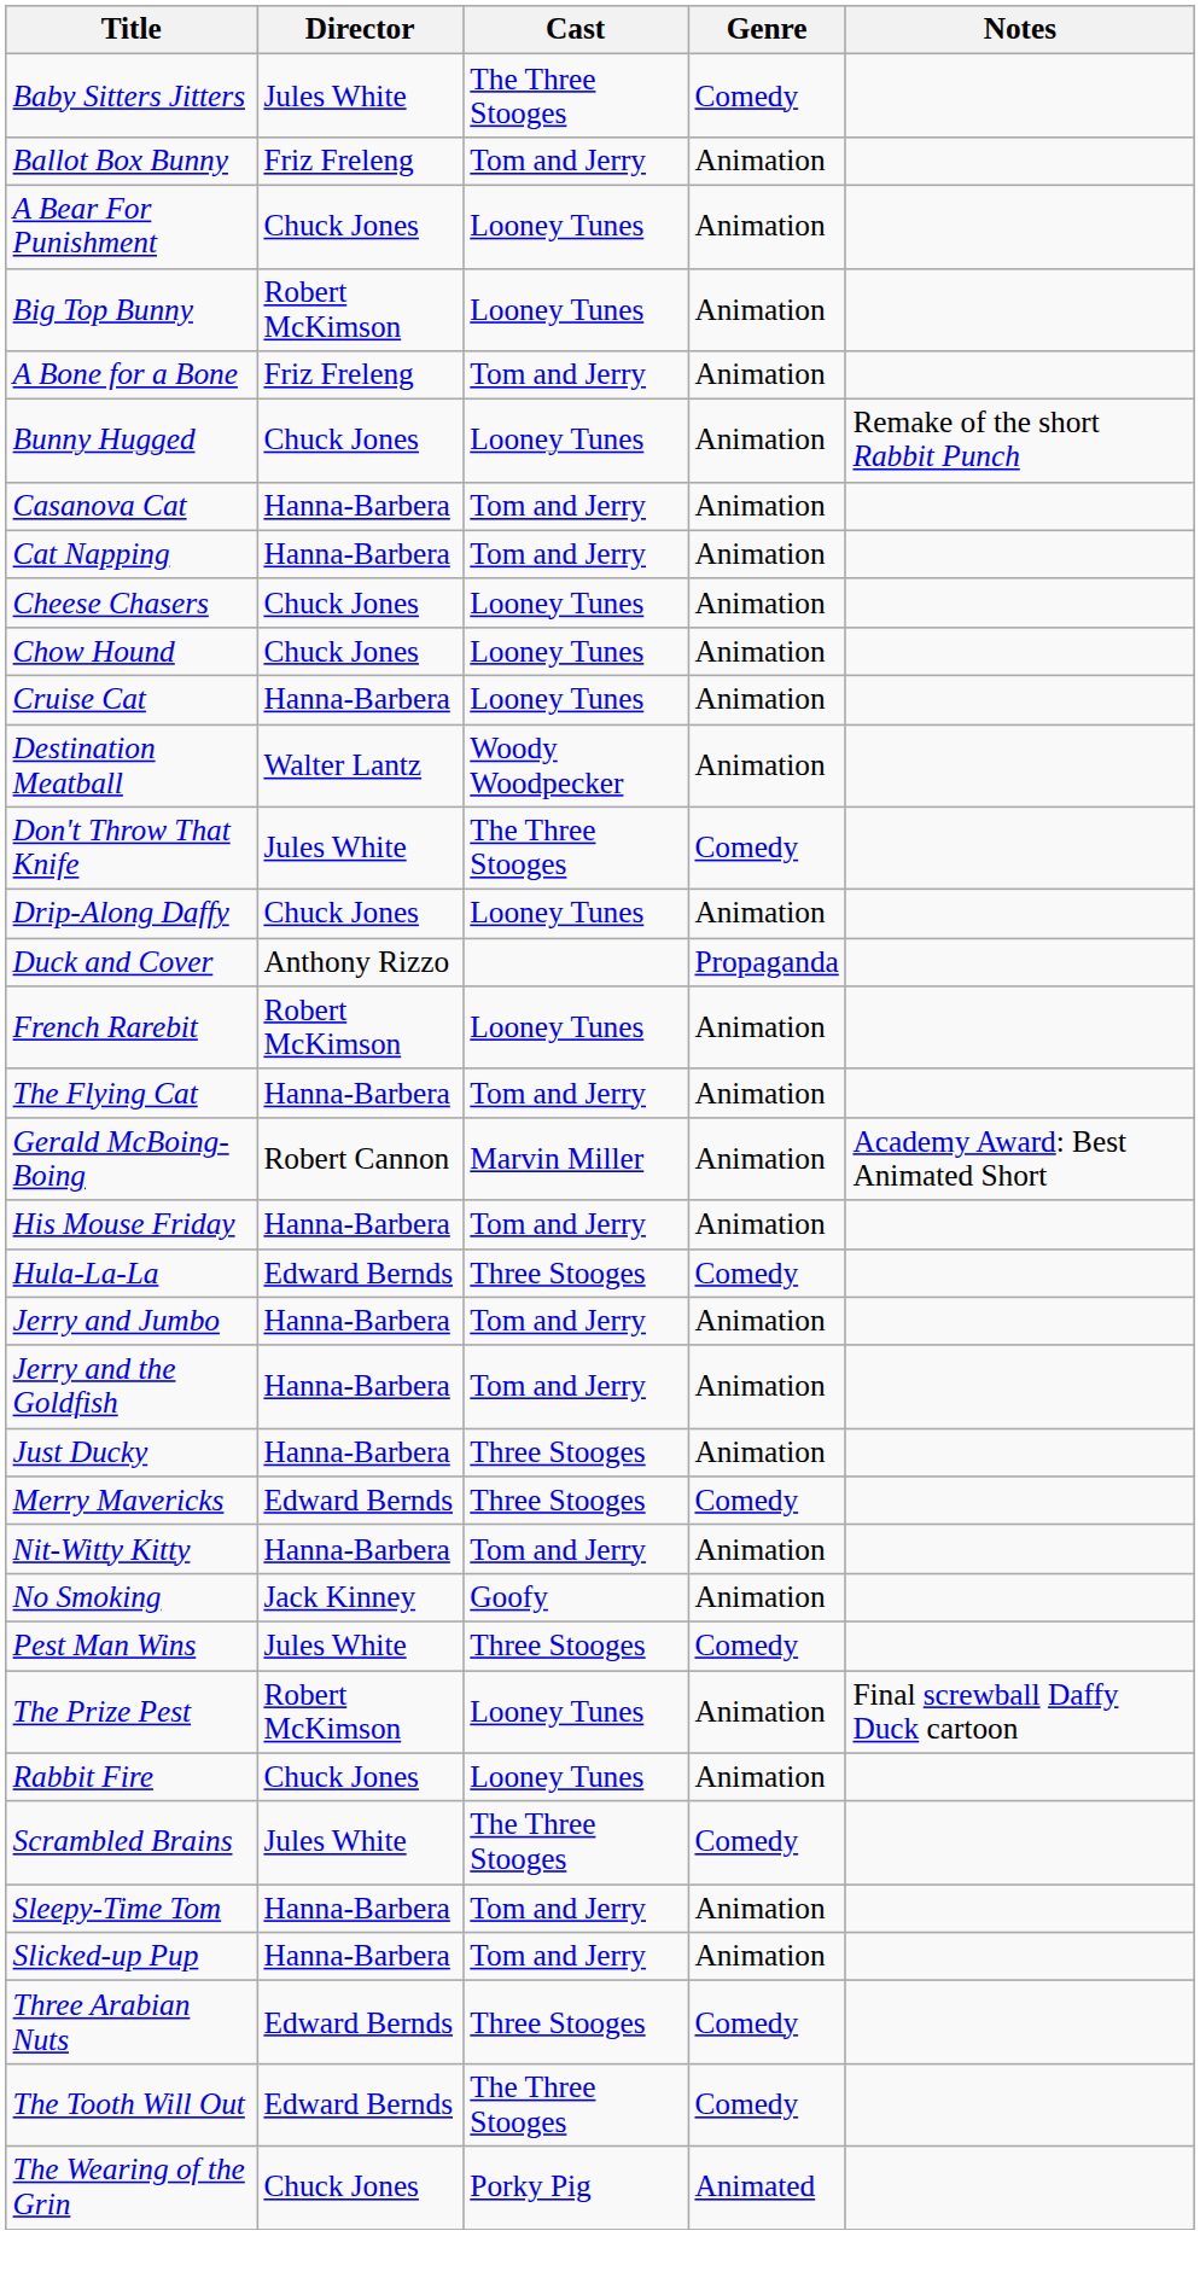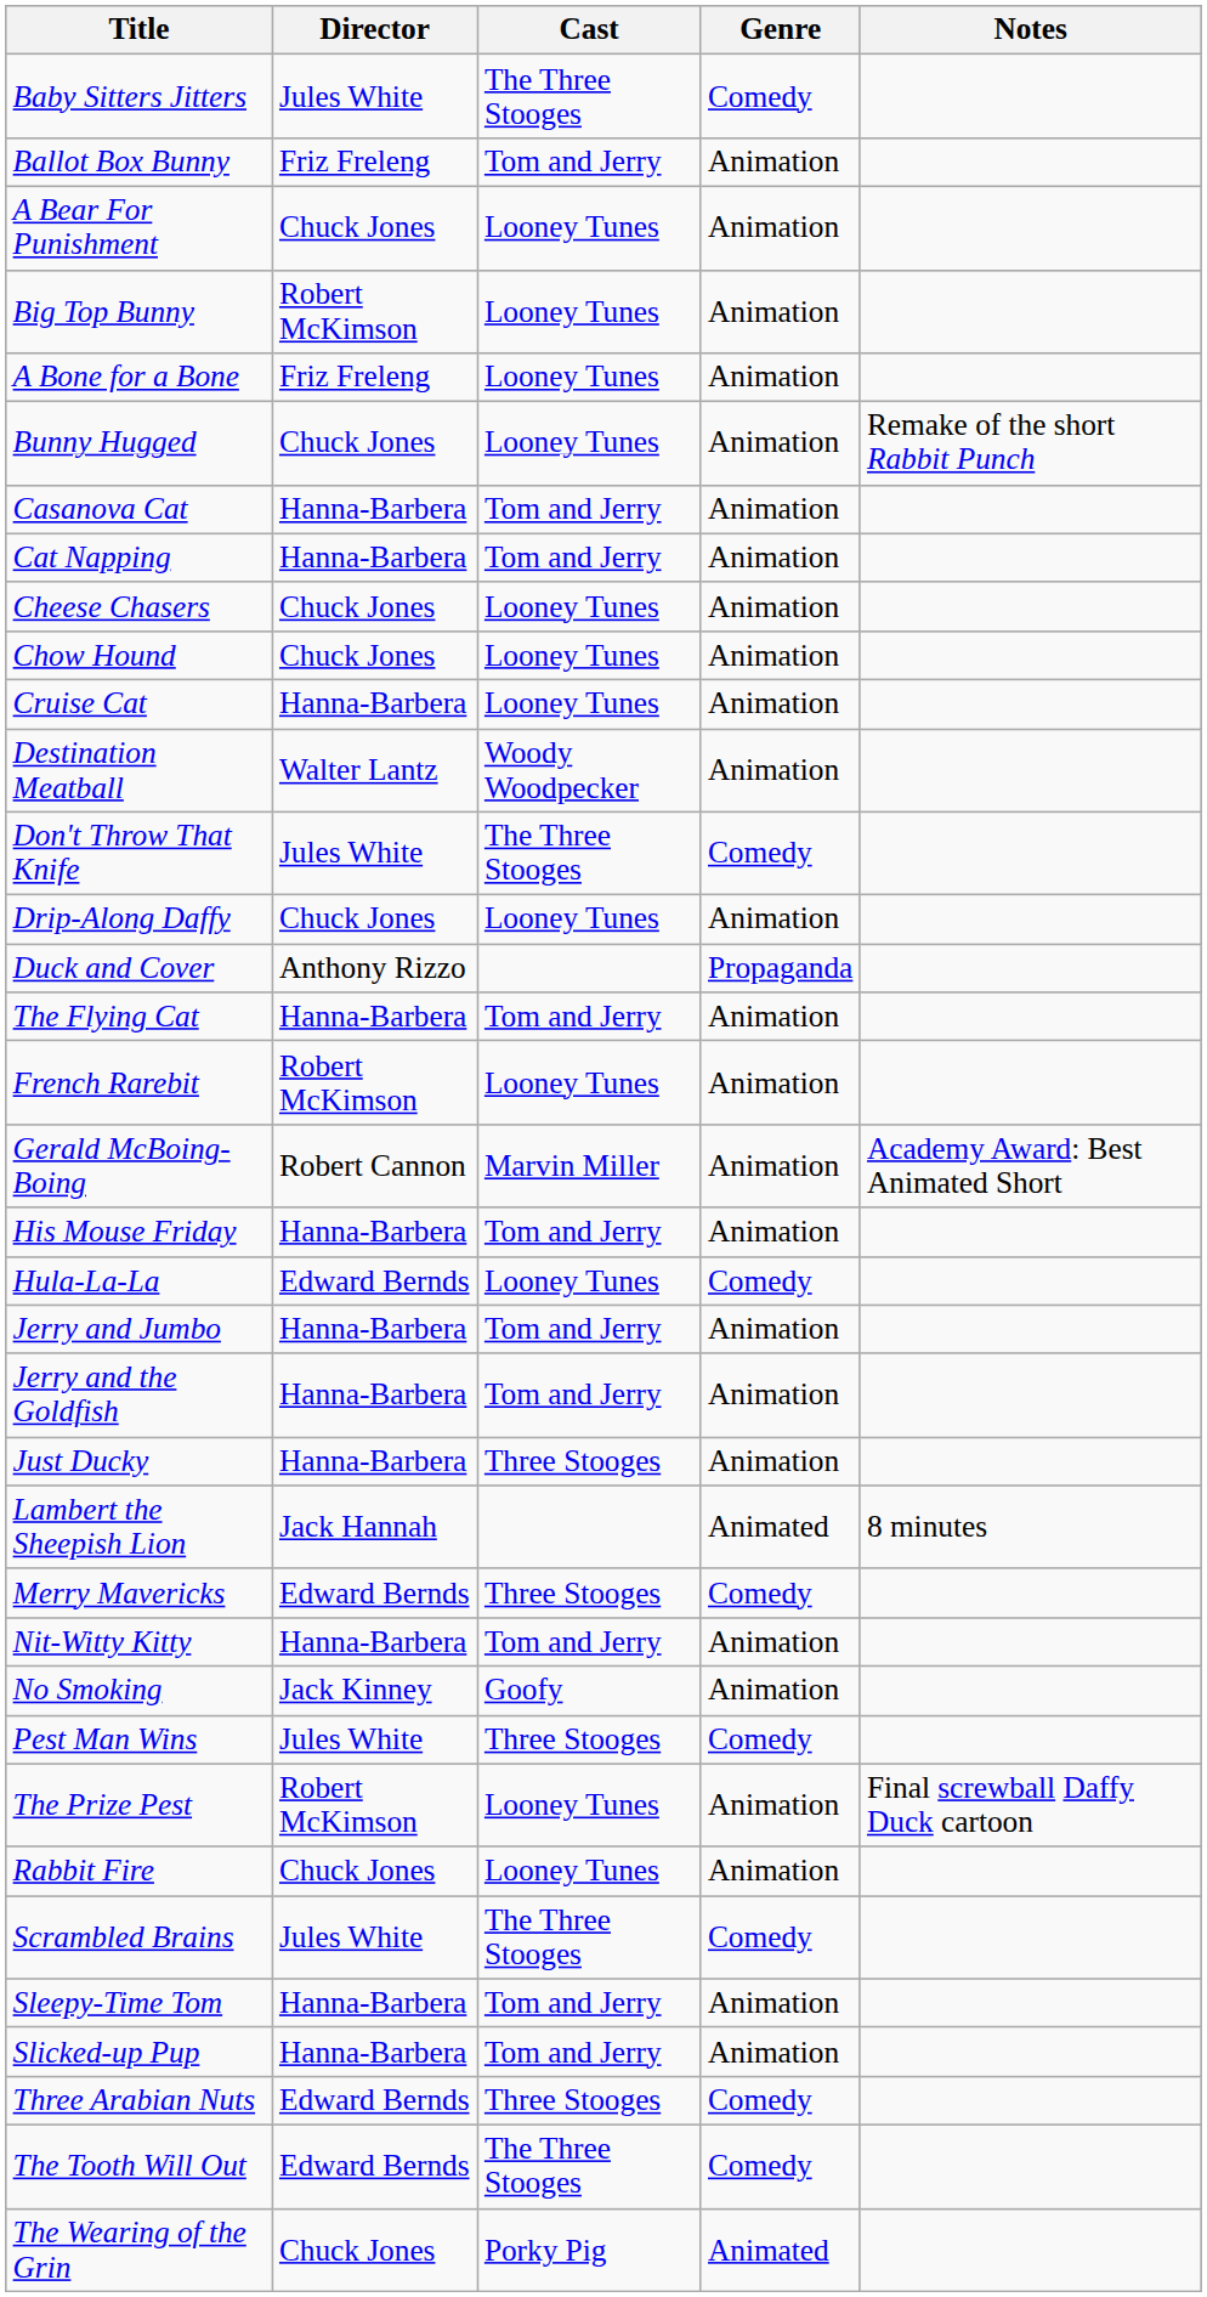A Bone for a Bone | Cast: Tom and Jerry -> Looney Tunes
rows swapped: The Flying Cat <-> French Rarebit
Hula-La-La | Cast: Three Stooges -> Looney Tunes
+ row: Lambert the Sheepish Lion | Jack Hannah | Animated | 8 minutes
